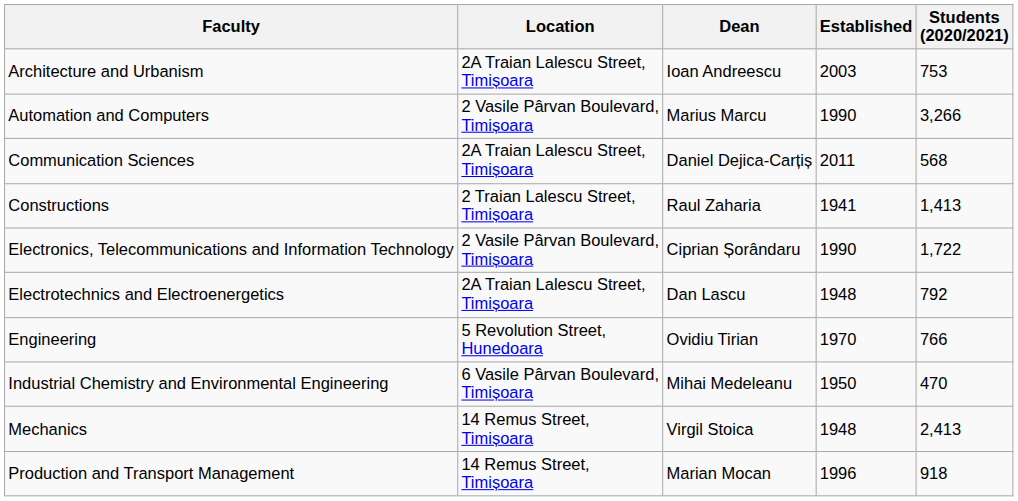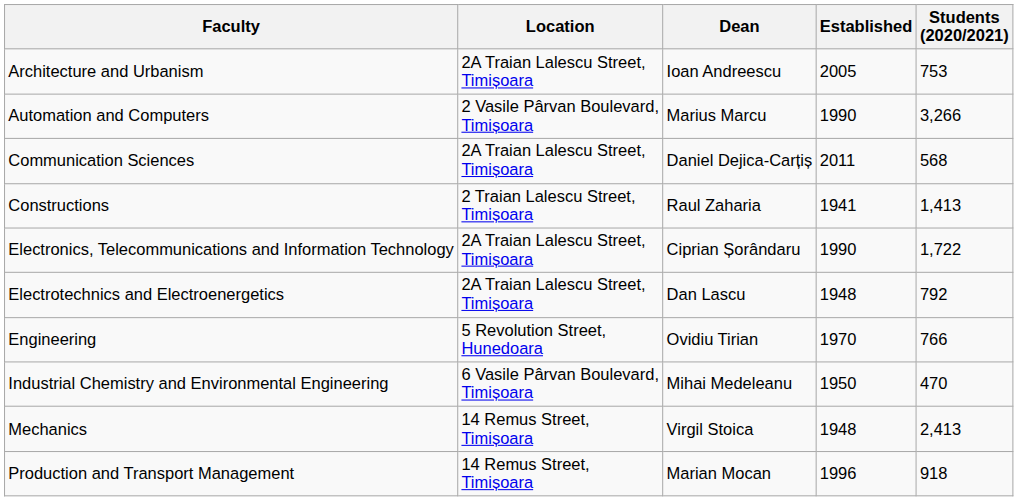Architecture and Urbanism | Established: 2003 -> 2005
Electronics, Telecommunications and Information Technology | Location: 2 Vasile Pârvan Boulevard, Timișoara -> 2A Traian Lalescu Street, Timișoara
